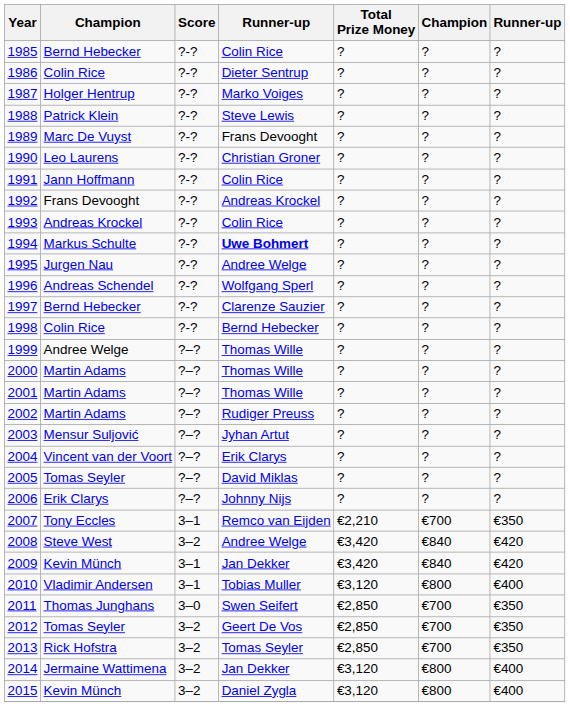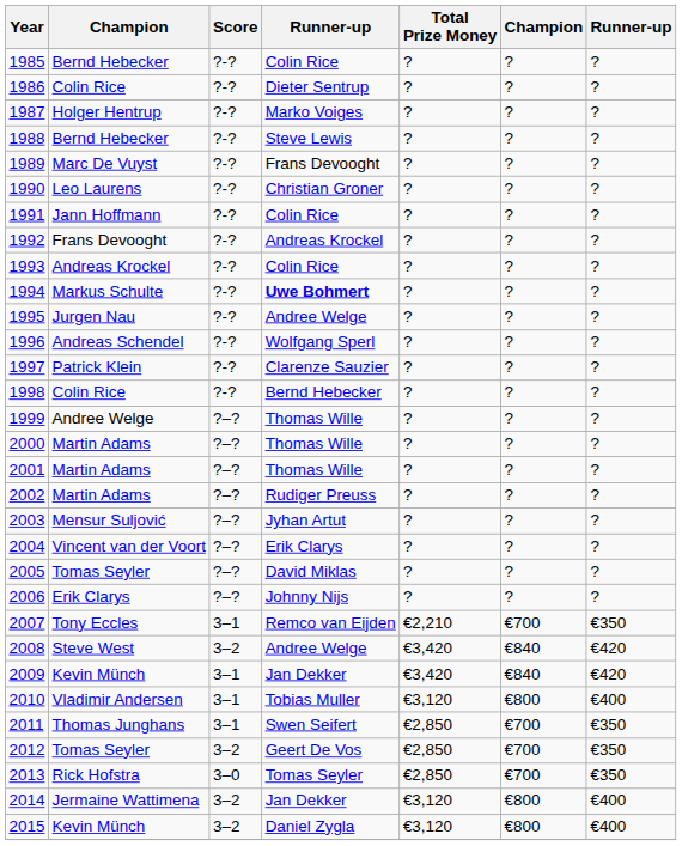1988 | column 2: Patrick Klein -> Bernd Hebecker
1997 | column 2: Bernd Hebecker -> Patrick Klein
2011 | Score: 3–0 -> 3–1
2013 | Score: 3–2 -> 3–0
